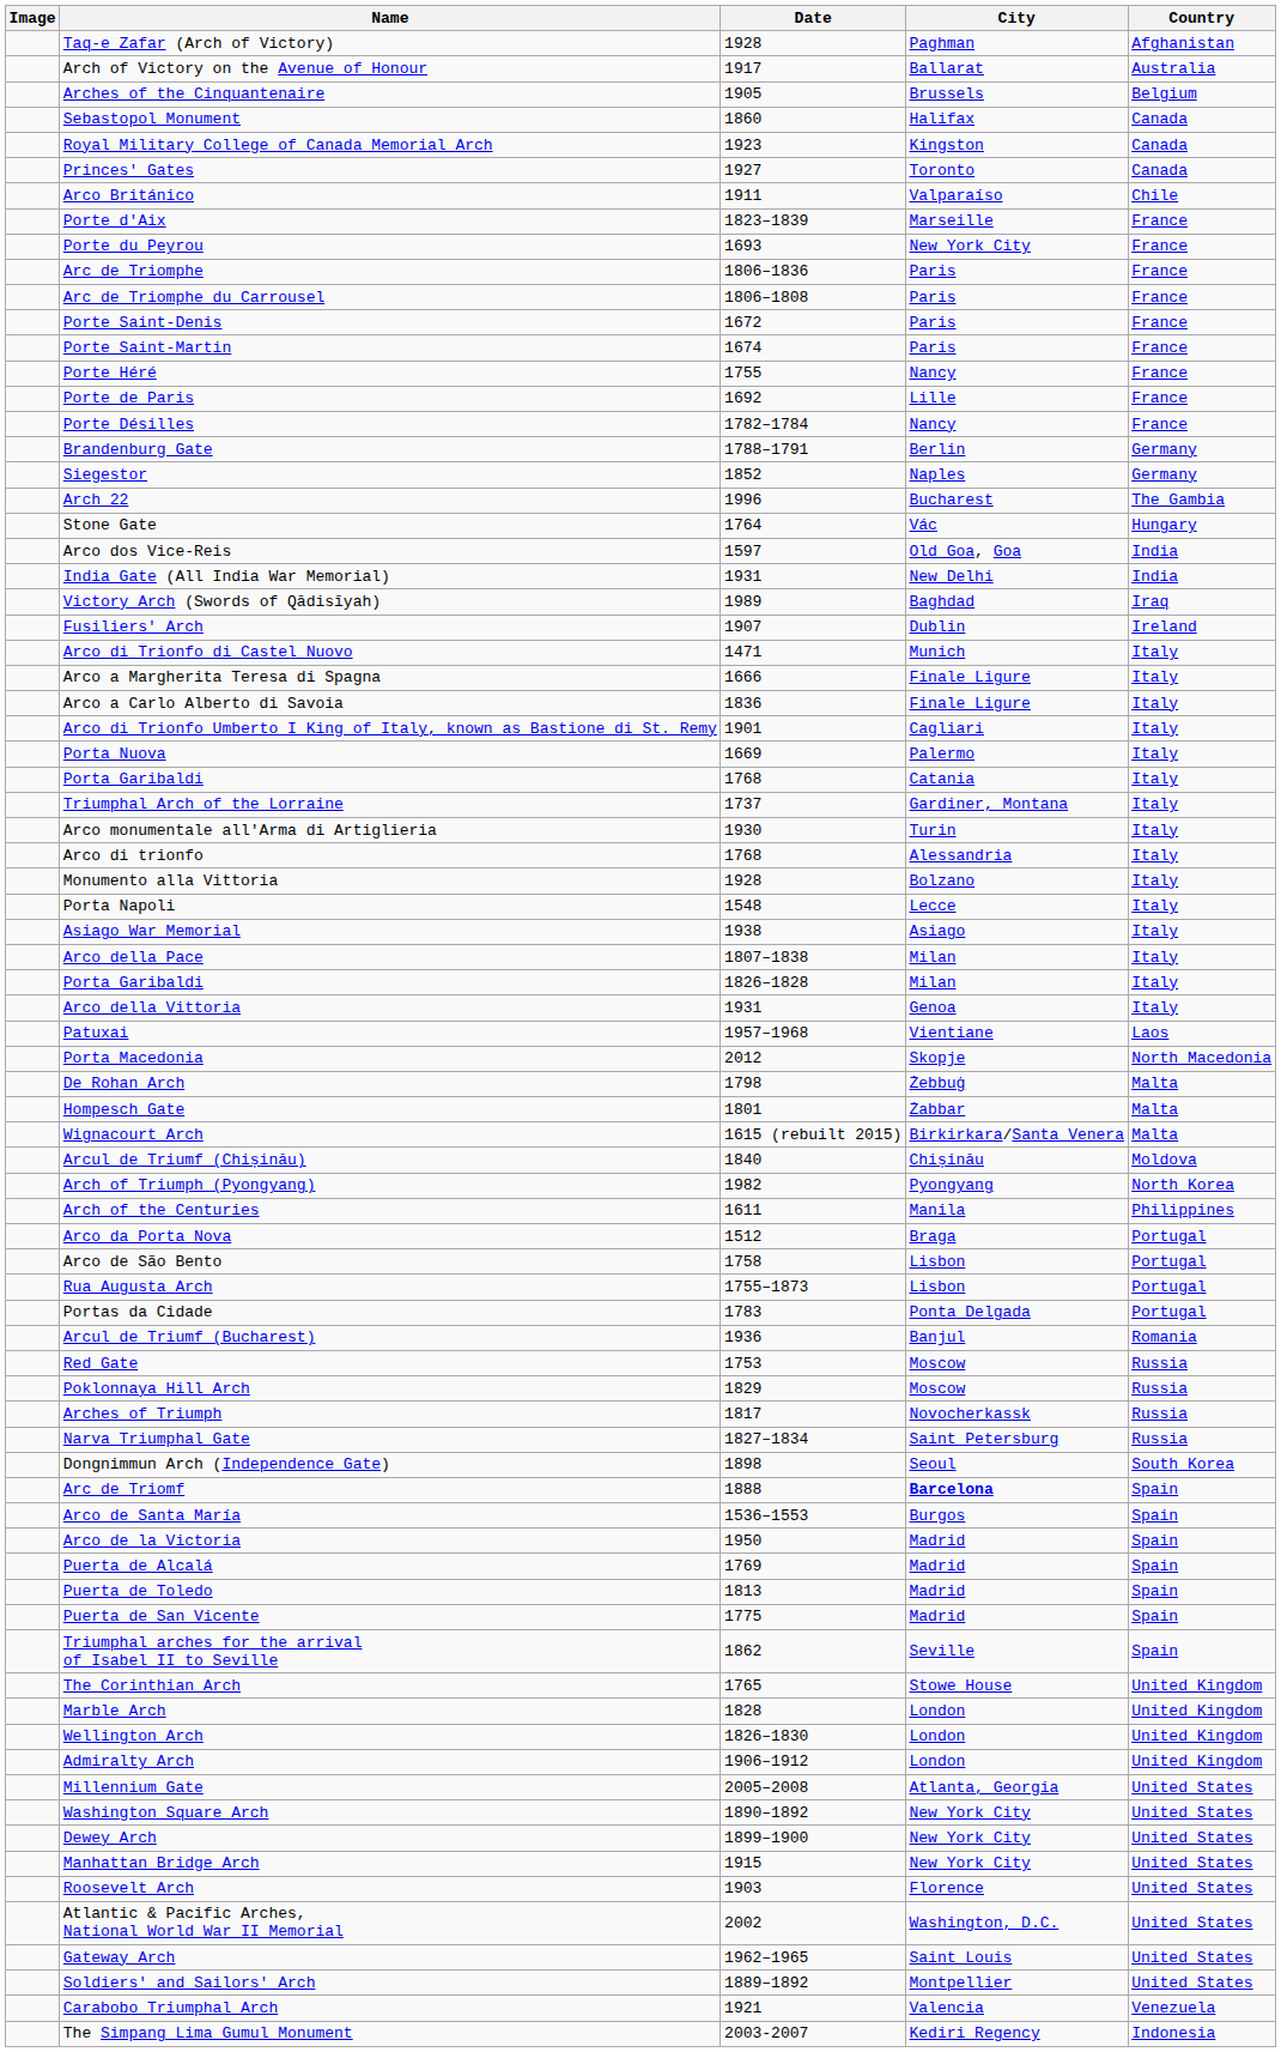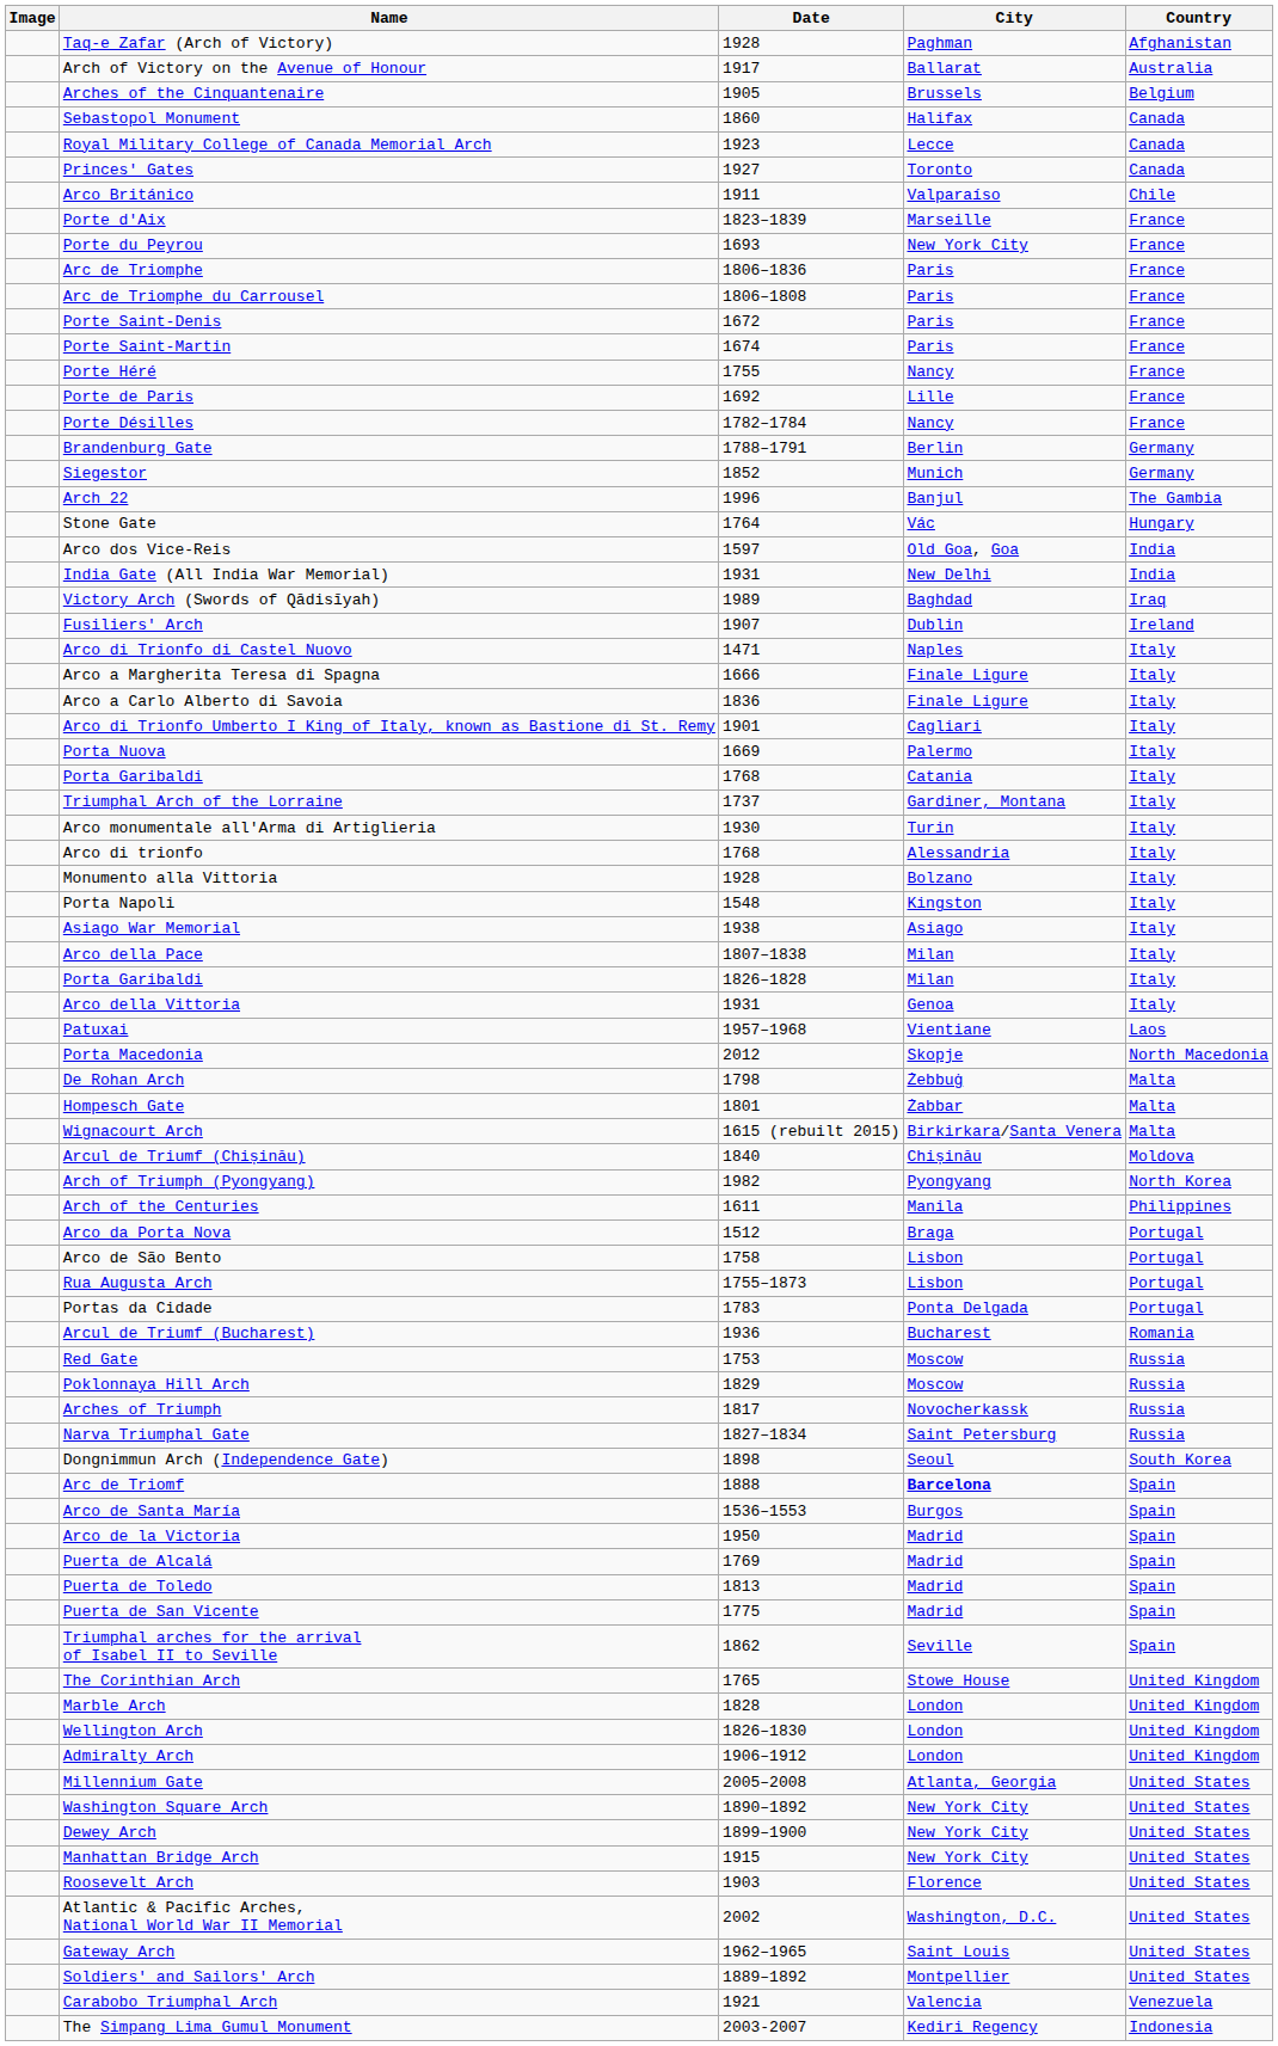Royal Military College of Canada Memorial Arch | City: Kingston -> Lecce
Siegestor | City: Naples -> Munich
Arch 22 | City: Bucharest -> Banjul
Arco di Trionfo di Castel Nuovo | City: Munich -> Naples
Porta Napoli | City: Lecce -> Kingston
Arcul de Triumf (Bucharest) | City: Banjul -> Bucharest
